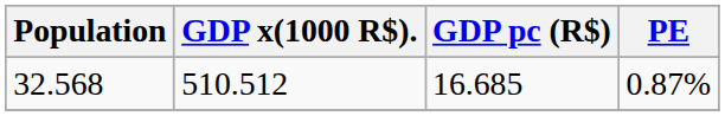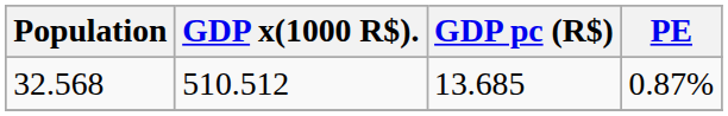32.568 | GDP pc (R$): 16.685 -> 13.685
